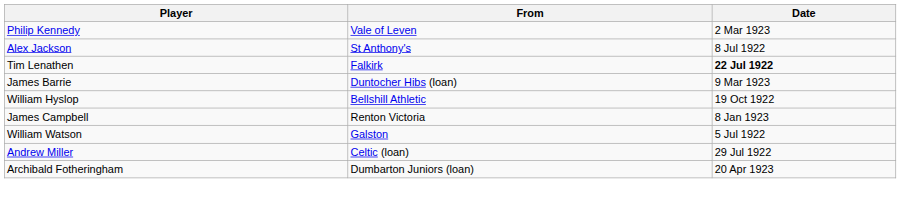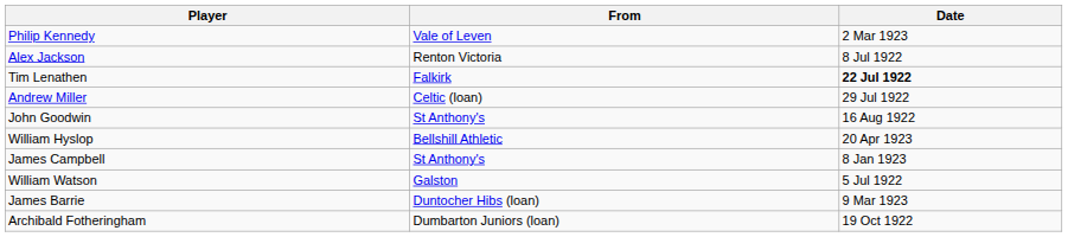Alex Jackson | From: St Anthony's -> Renton Victoria
rows swapped: Andrew Miller <-> James Barrie
+ row: John Goodwin | St Anthony's | 16 Aug 1922
William Hyslop | Date: 19 Oct 1922 -> 20 Apr 1923
James Campbell | From: Renton Victoria -> St Anthony's
Archibald Fotheringham | Date: 20 Apr 1923 -> 19 Oct 1922
